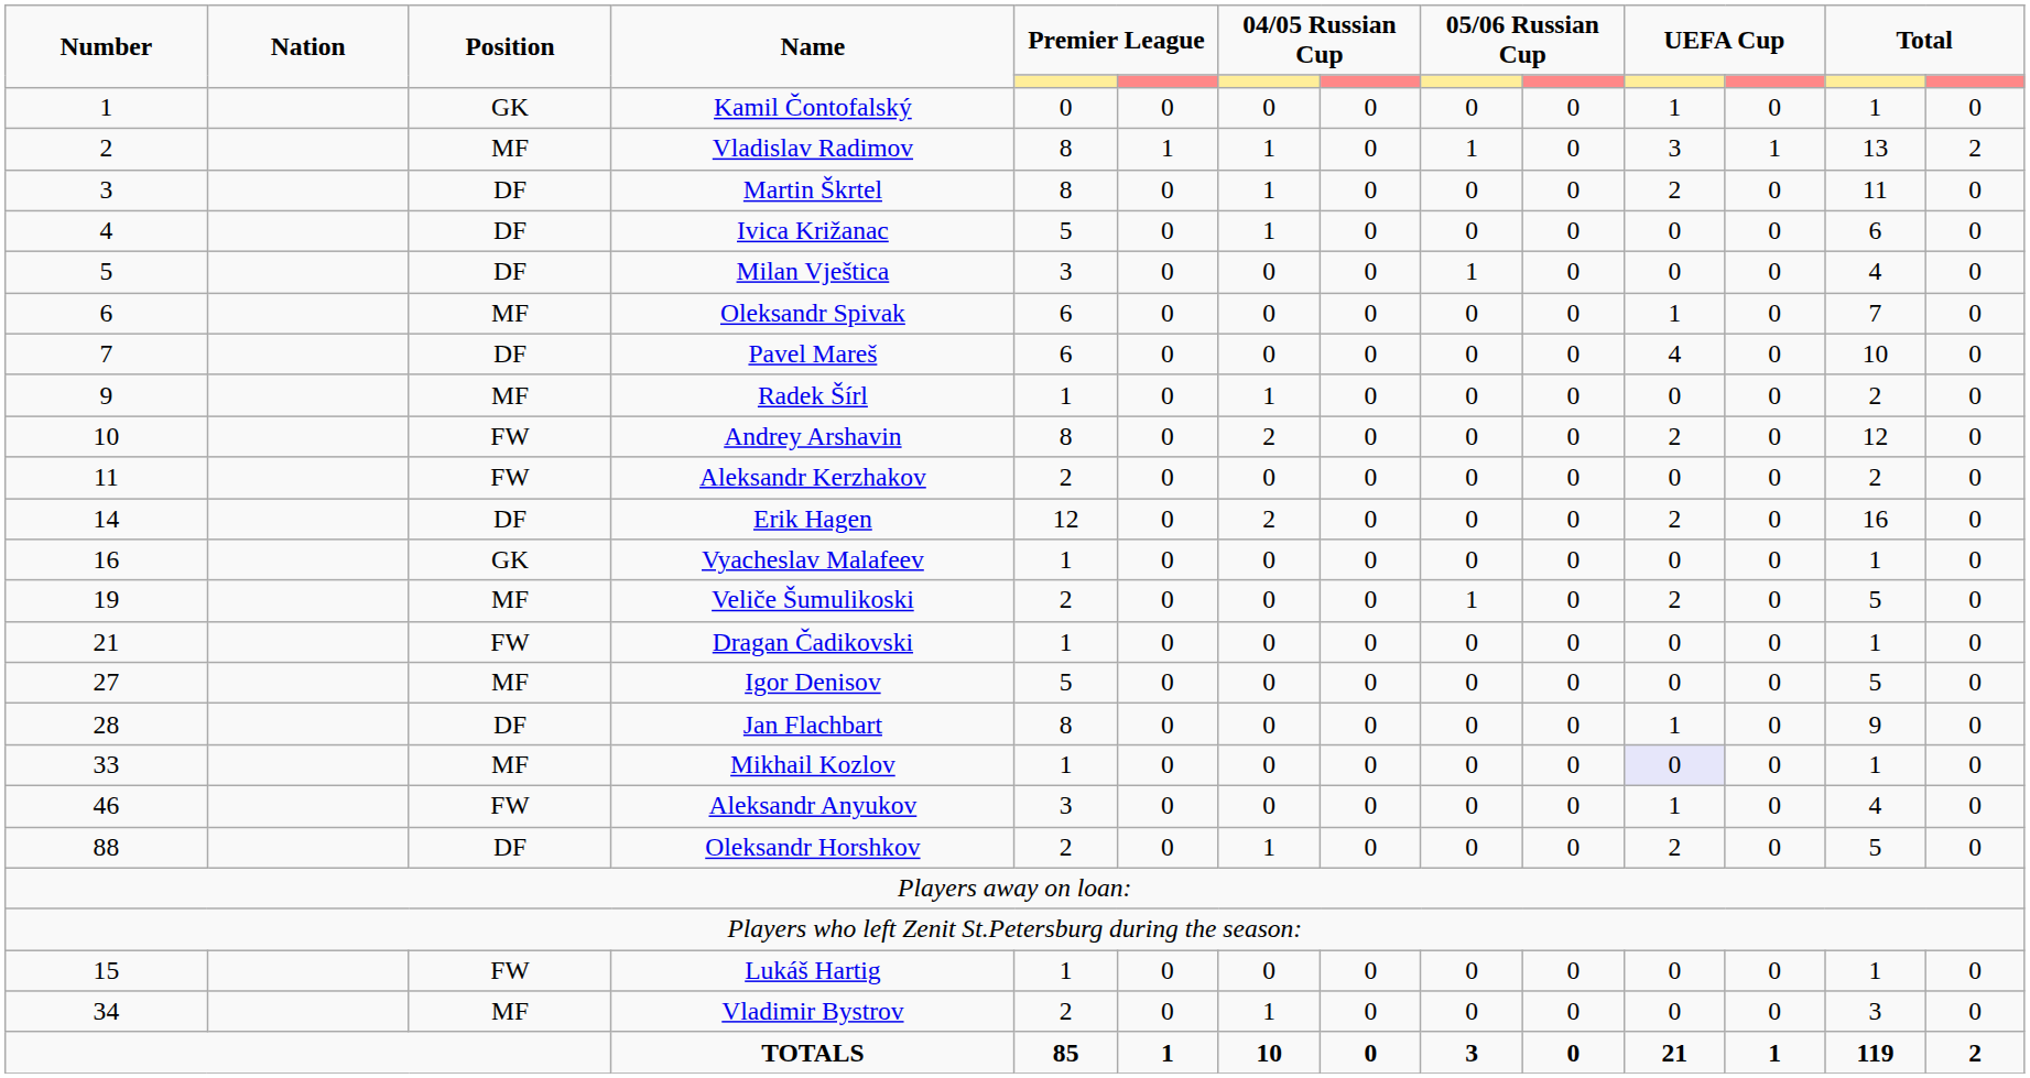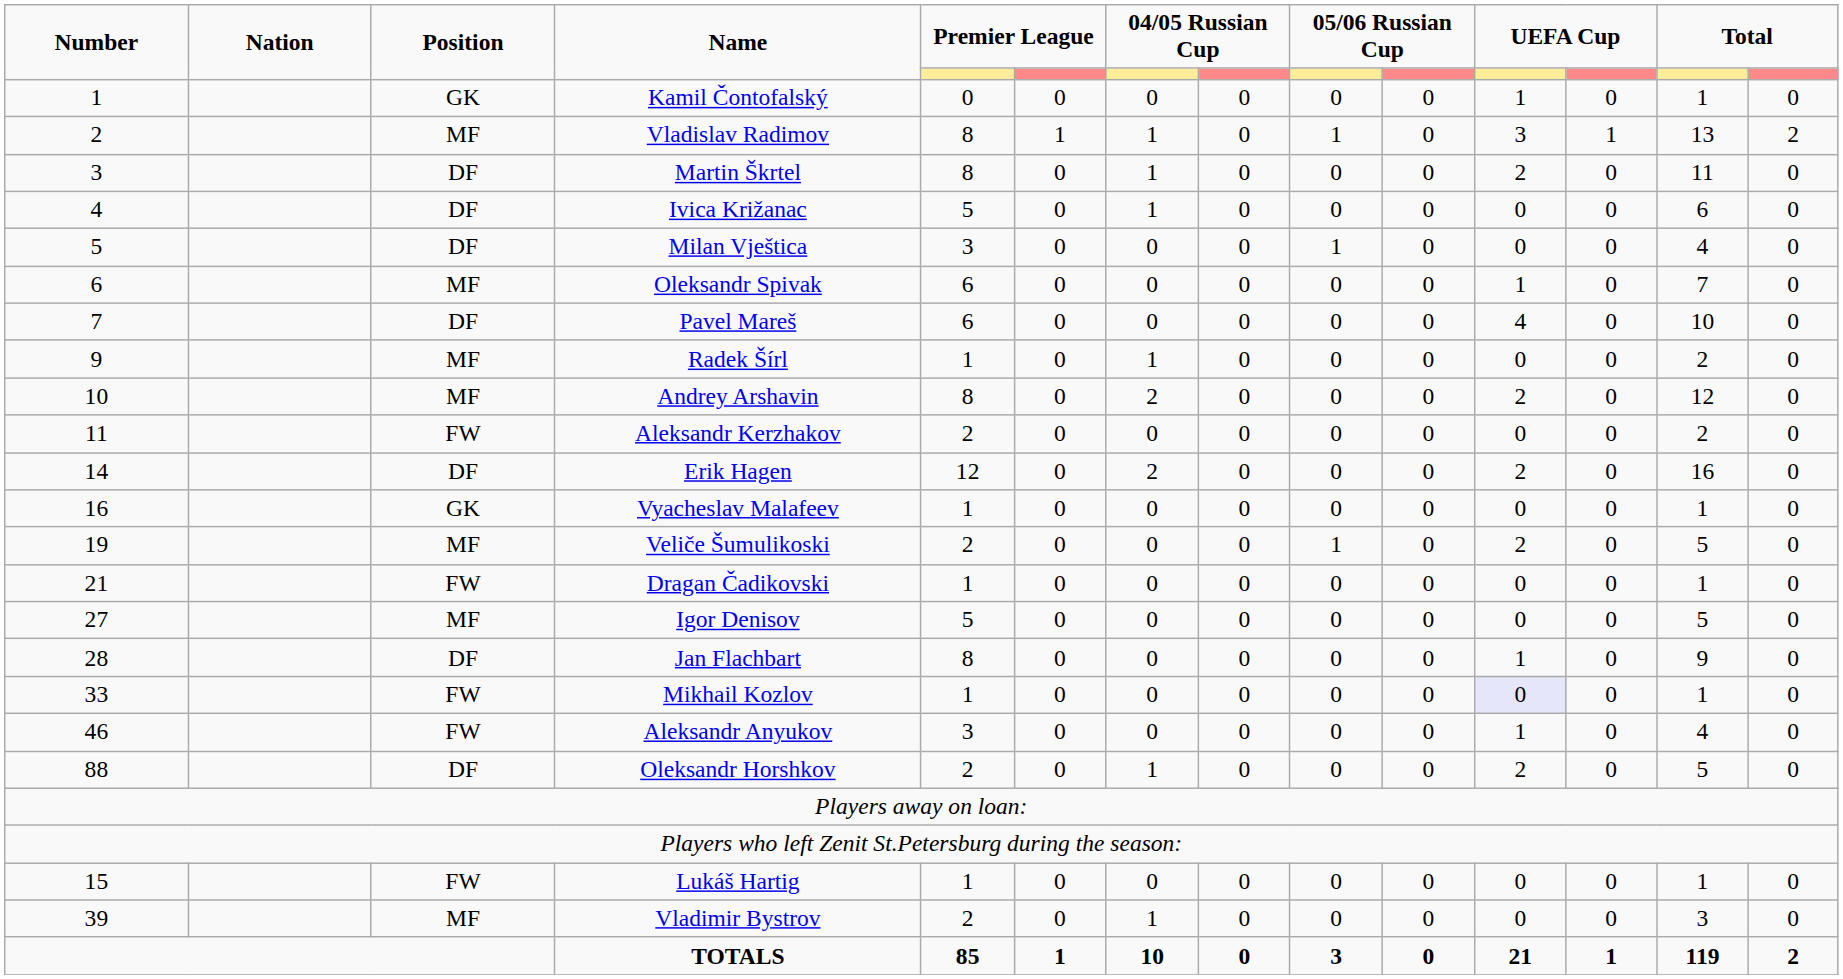Andrey Arshavin | Position: FW -> MF
Mikhail Kozlov | Position: MF -> FW
Vladimir Bystrov | Number: 34 -> 39
